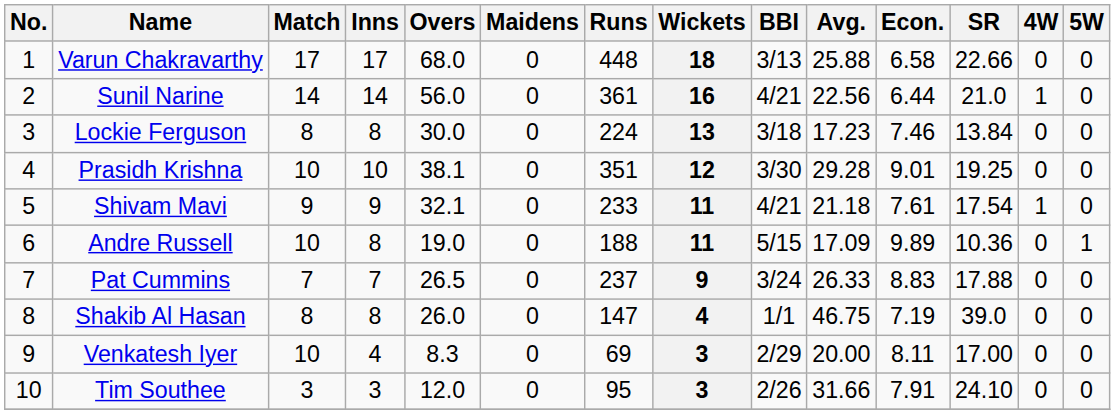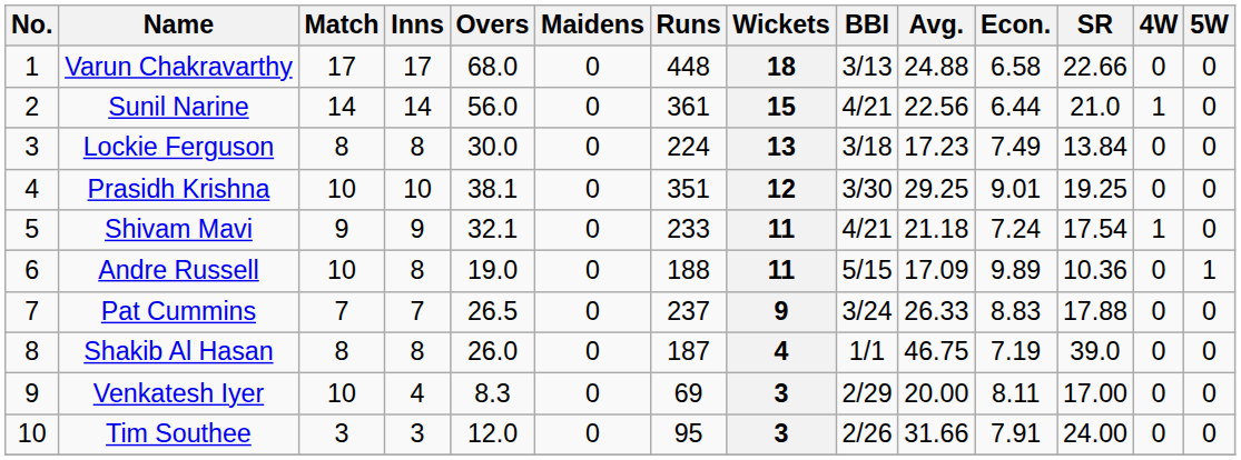Varun Chakravarthy | Avg.: 25.88 -> 24.88
Sunil Narine | Wickets: 16 -> 15
Lockie Ferguson | Econ.: 7.46 -> 7.49
Prasidh Krishna | Avg.: 29.28 -> 29.25
Shivam Mavi | Econ.: 7.61 -> 7.24
Shakib Al Hasan | Runs: 147 -> 187
Tim Southee | SR: 24.10 -> 24.00
